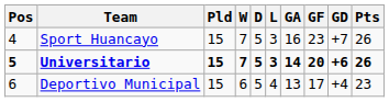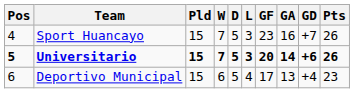columns swapped: GF <-> GA
